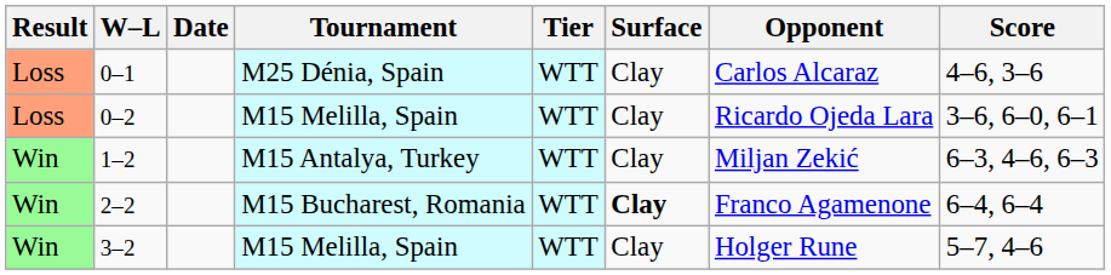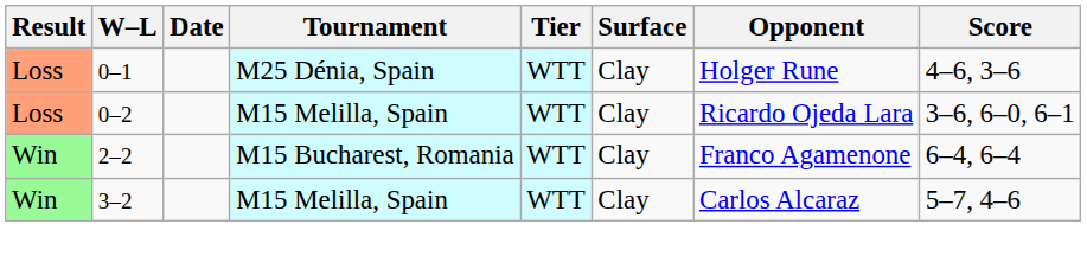0–1 | Opponent: Carlos Alcaraz -> Holger Rune
- row: Win | 1–2 | M15 Antalya, Turkey | WTT | Clay | Miljan Zekić | 6–3, 4–6, 6–3
2–2 | Surface: bold -> normal
3–2 | Opponent: Holger Rune -> Carlos Alcaraz
